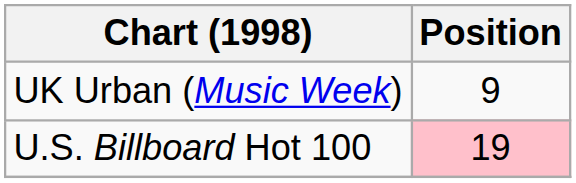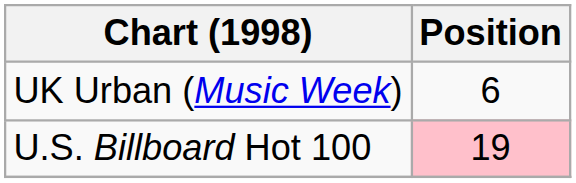UK Urban (Music Week) | Position: 9 -> 6
